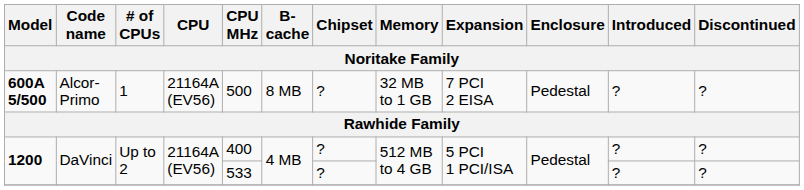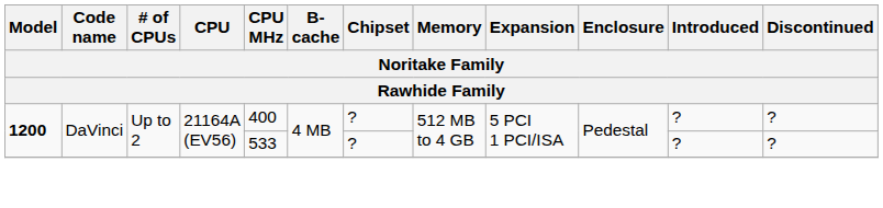- row: 600A 5/500 | Alcor-Primo | 1 | 21164A (EV56) | 500 | 8 MB | ? | 32 MB to 1 GB | 7 PCI 2 EISA | Pedestal | ? | ?
